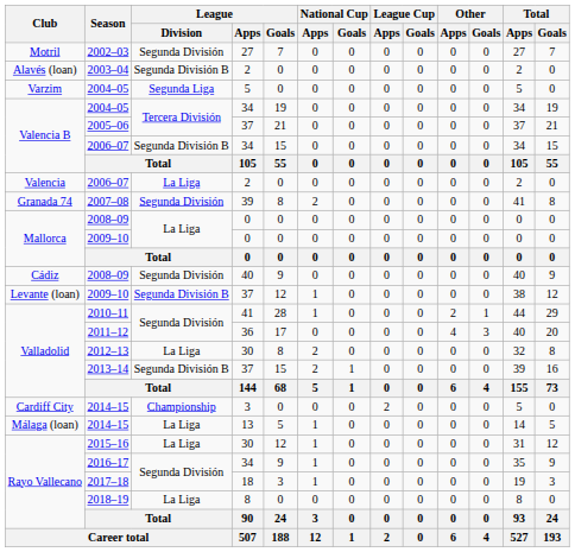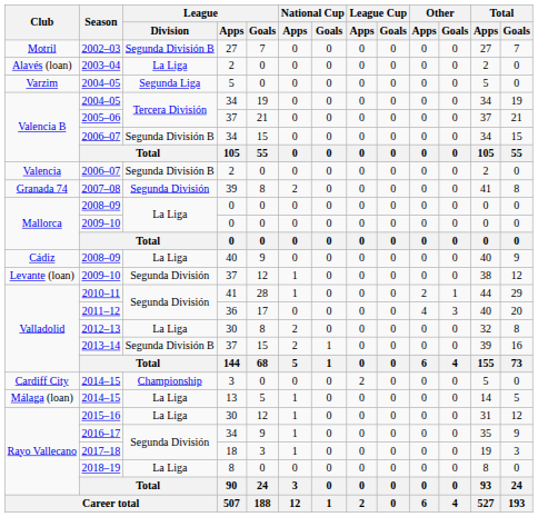2002–03 | League / Division: Segunda División -> Segunda División B
2003–04 | League / Division: Segunda División B -> La Liga
2006–07 / 2 | League / Division: La Liga -> Segunda División B
2008–09 / 40 | League / Division: Segunda División -> La Liga
2009–10 / 37 | League / Division: Segunda División B -> Segunda División
